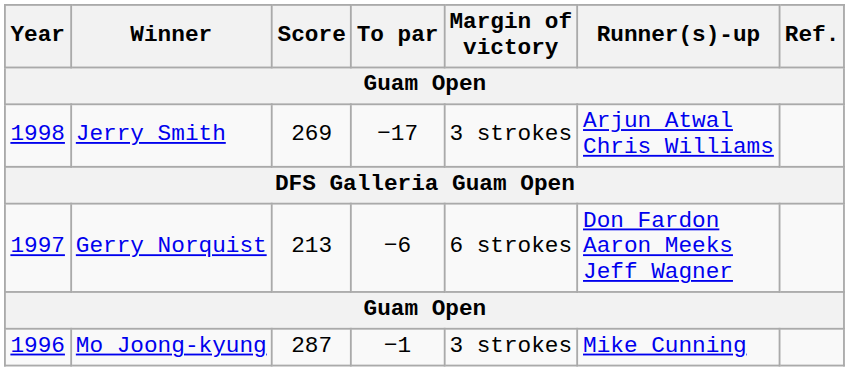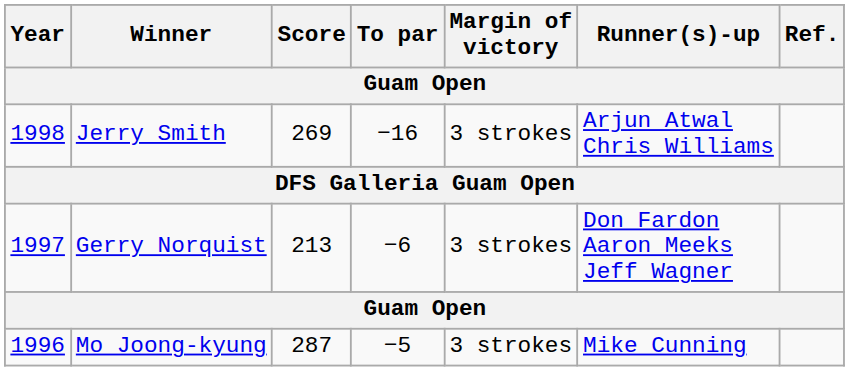Jerry Smith | To par: −17 -> −16
Gerry Norquist | Margin of victory: 6 strokes -> 3 strokes
Mo Joong-kyung | To par: −1 -> −5
